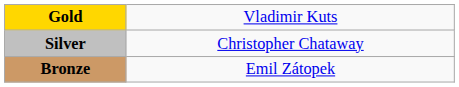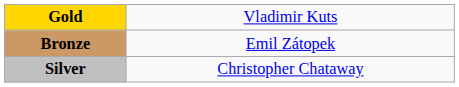rows swapped: Silver <-> Bronze
